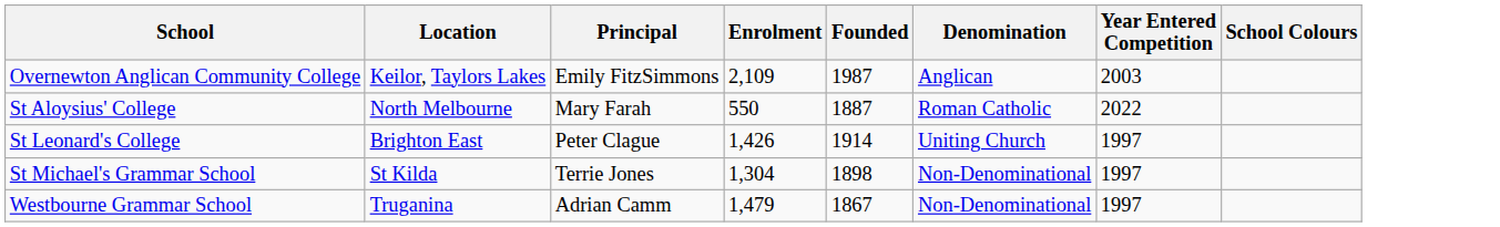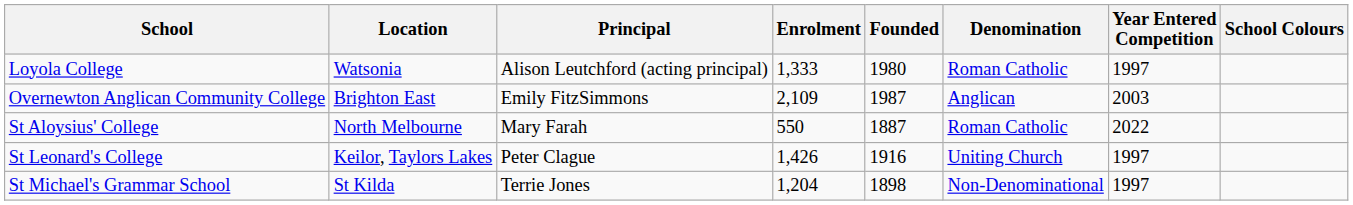+ row: Loyola College | Watsonia | Alison Leutchford (acting principal) | 1,333 | 1980 | Roman Catholic | 1997
Overnewton Anglican Community College | Location: Keilor, Taylors Lakes -> Brighton East
St Leonard's College | Location: Brighton East -> Keilor, Taylors Lakes
St Leonard's College | Founded: 1914 -> 1916
St Michael's Grammar School | Enrolment: 1,304 -> 1,204
- row: Westbourne Grammar School | Truganina | Adrian Camm | 1,479 | 1867 | Non-Denominational | 1997
